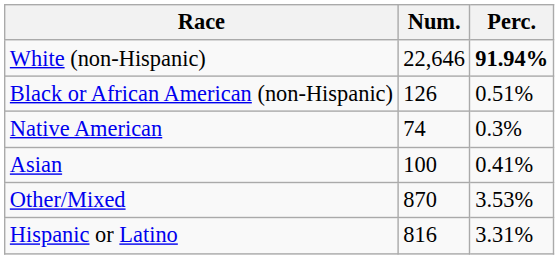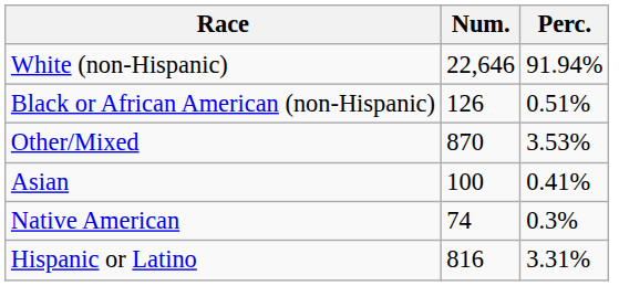White (non-Hispanic) | Perc.: bold -> normal
rows swapped: Native American <-> Other/Mixed
